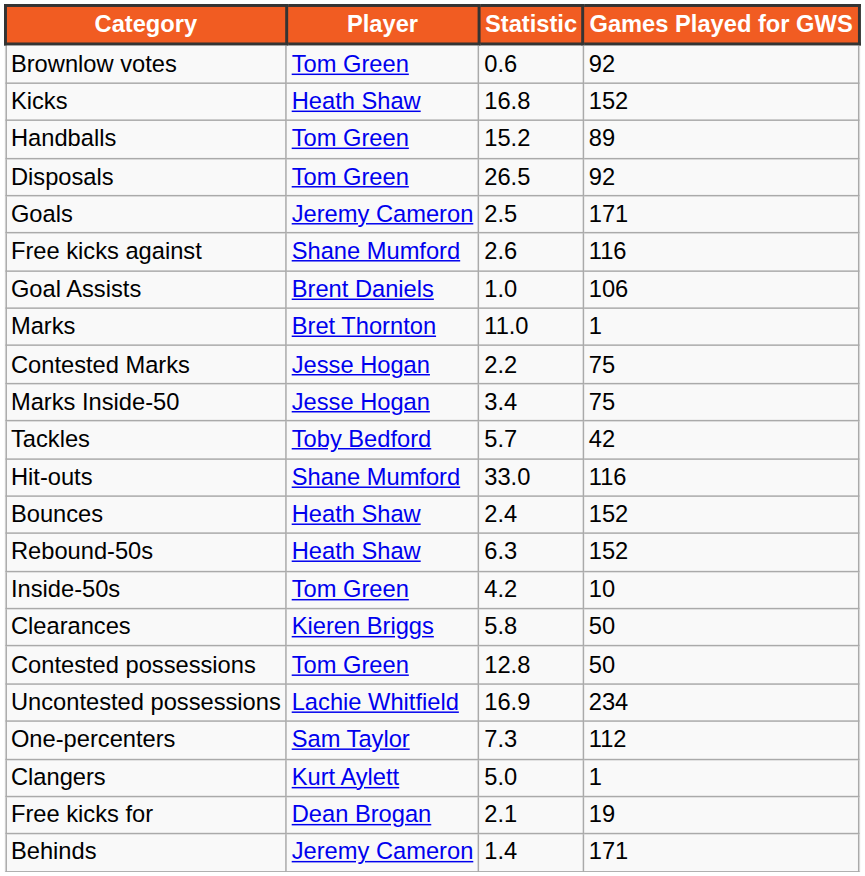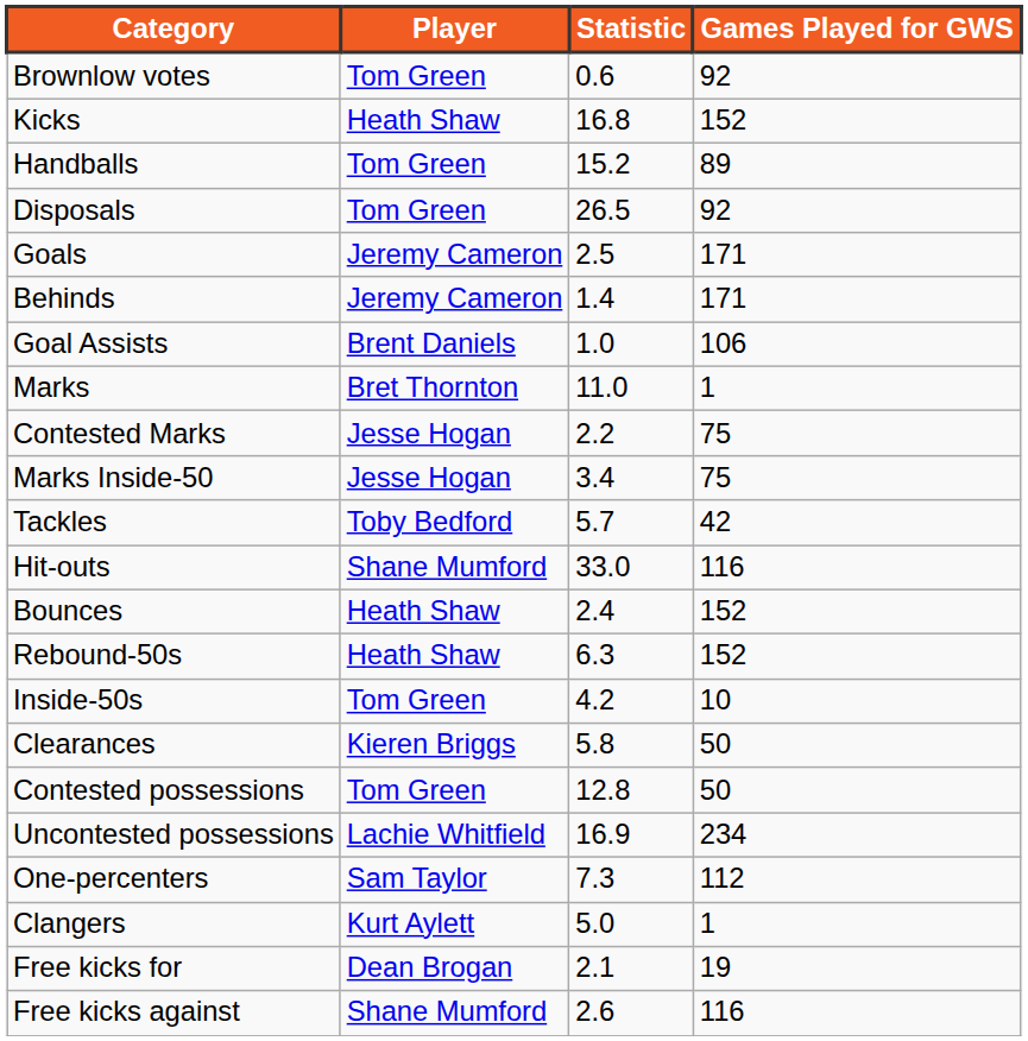rows swapped: Behinds <-> Free kicks against
